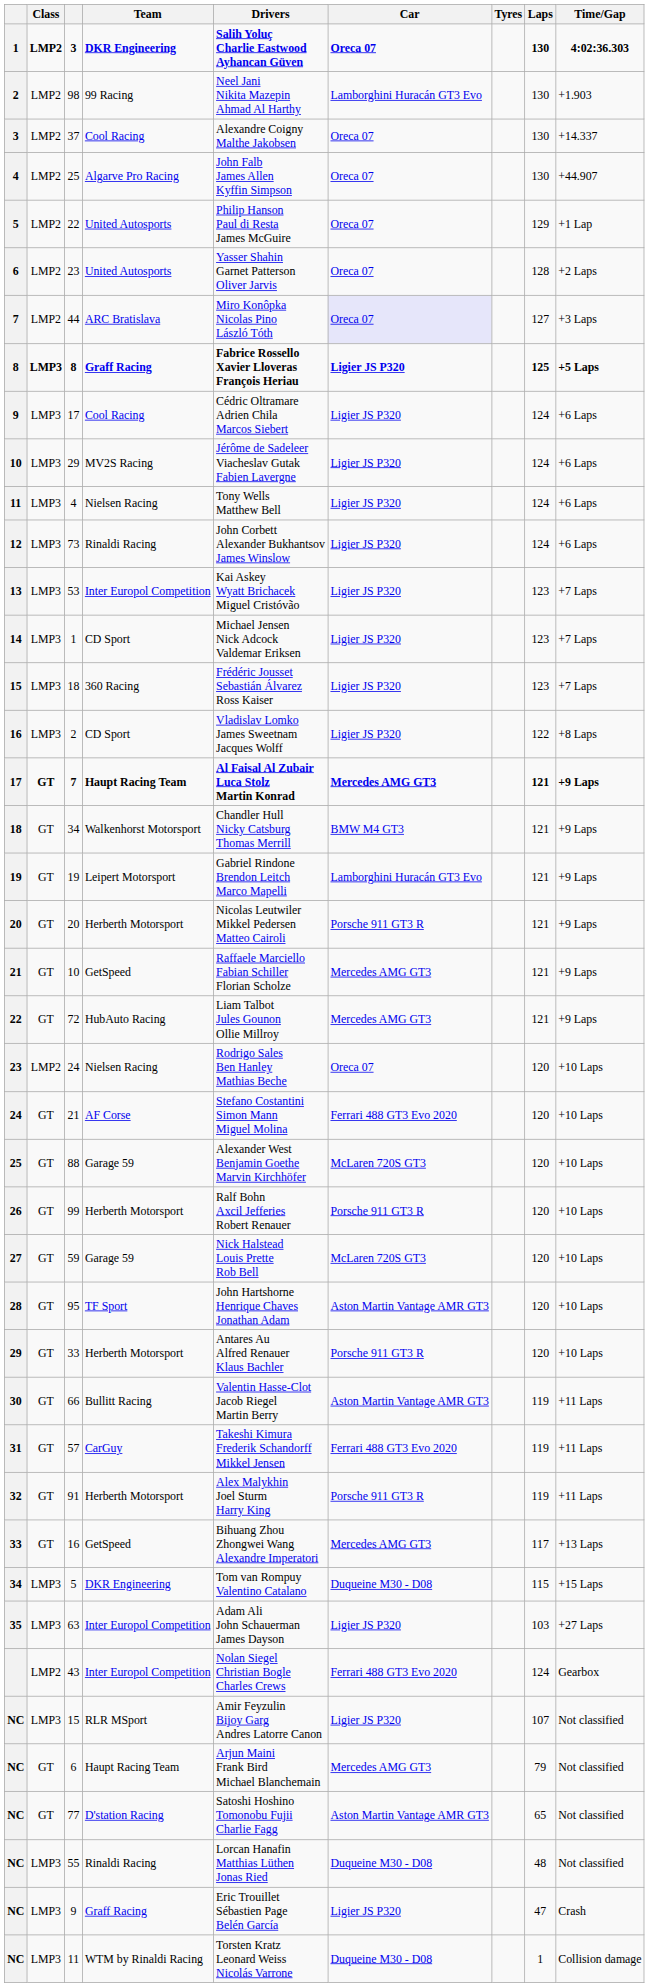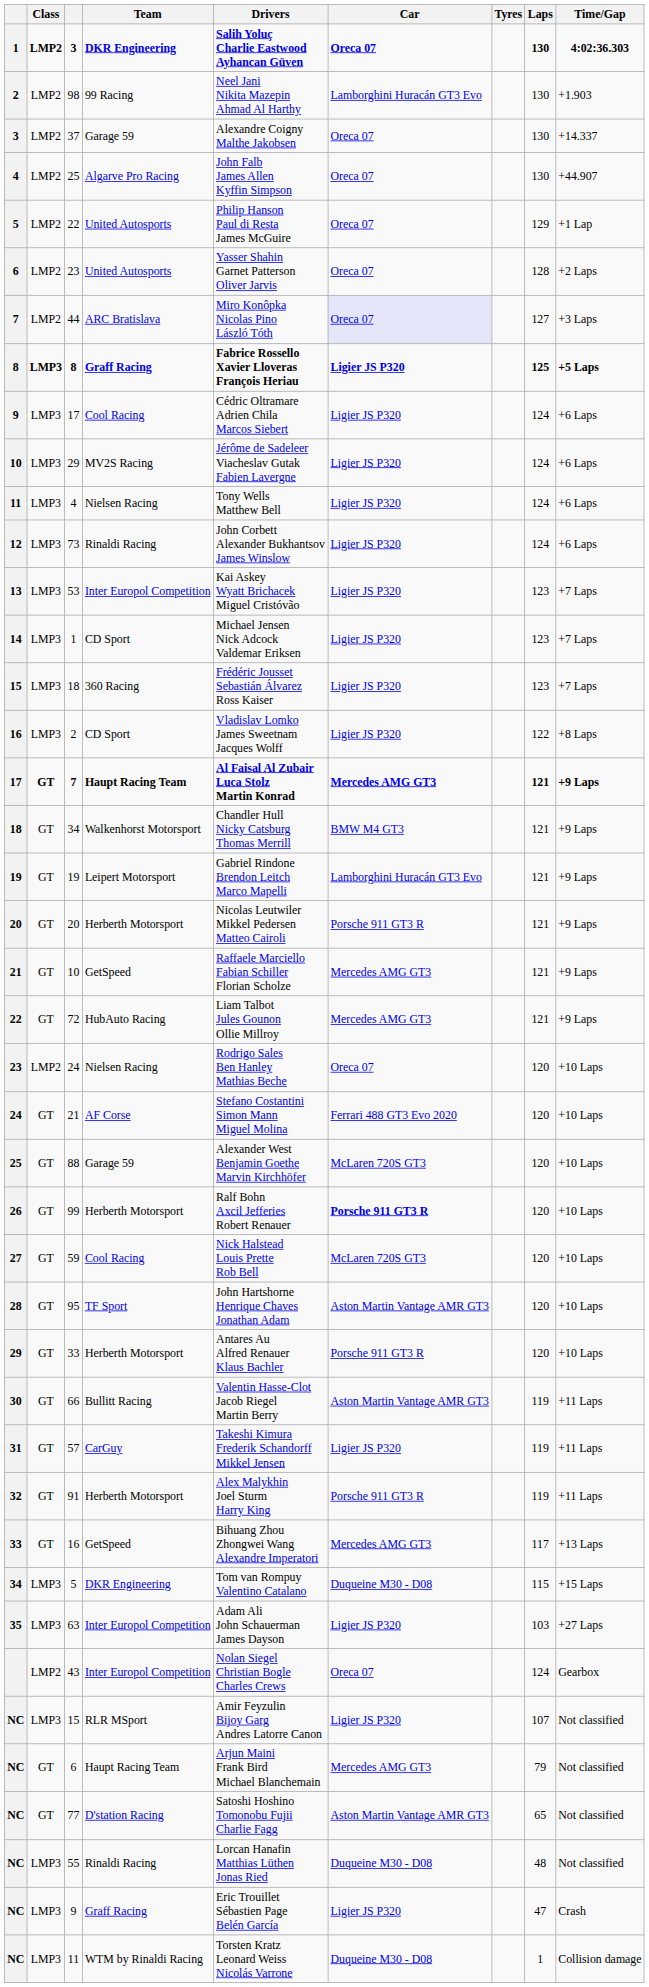37 | Team: Cool Racing -> Garage 59
99 | Car: normal -> bold
59 | Team: Garage 59 -> Cool Racing
57 | Car: Ferrari 488 GT3 Evo 2020 -> Ligier JS P320
43 | Car: Ferrari 488 GT3 Evo 2020 -> Oreca 07
